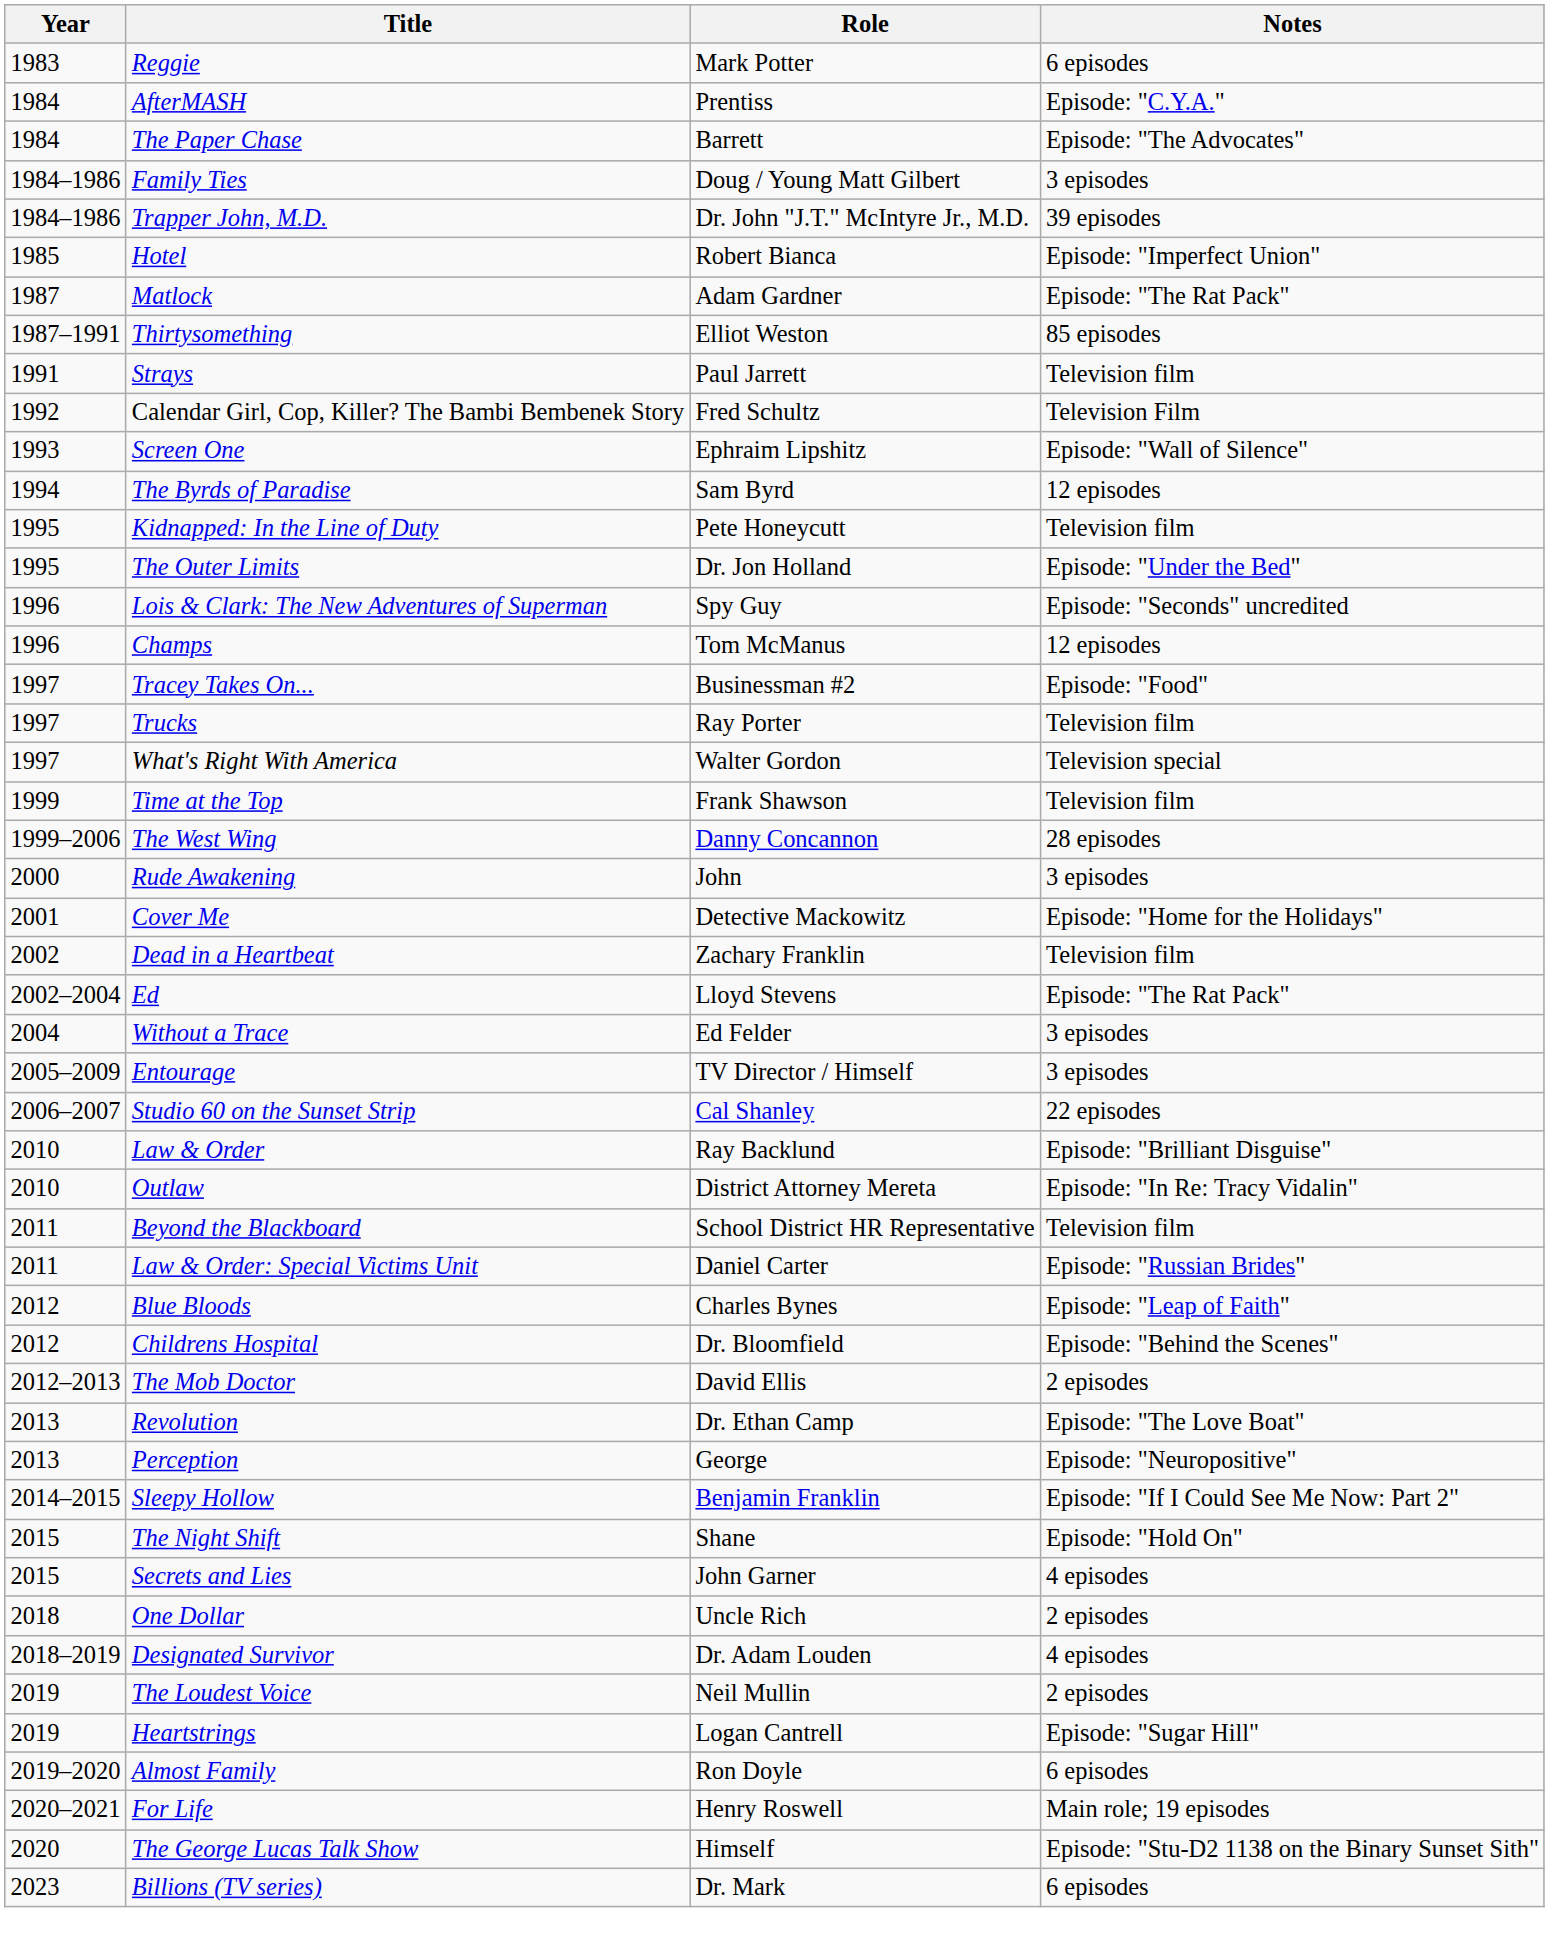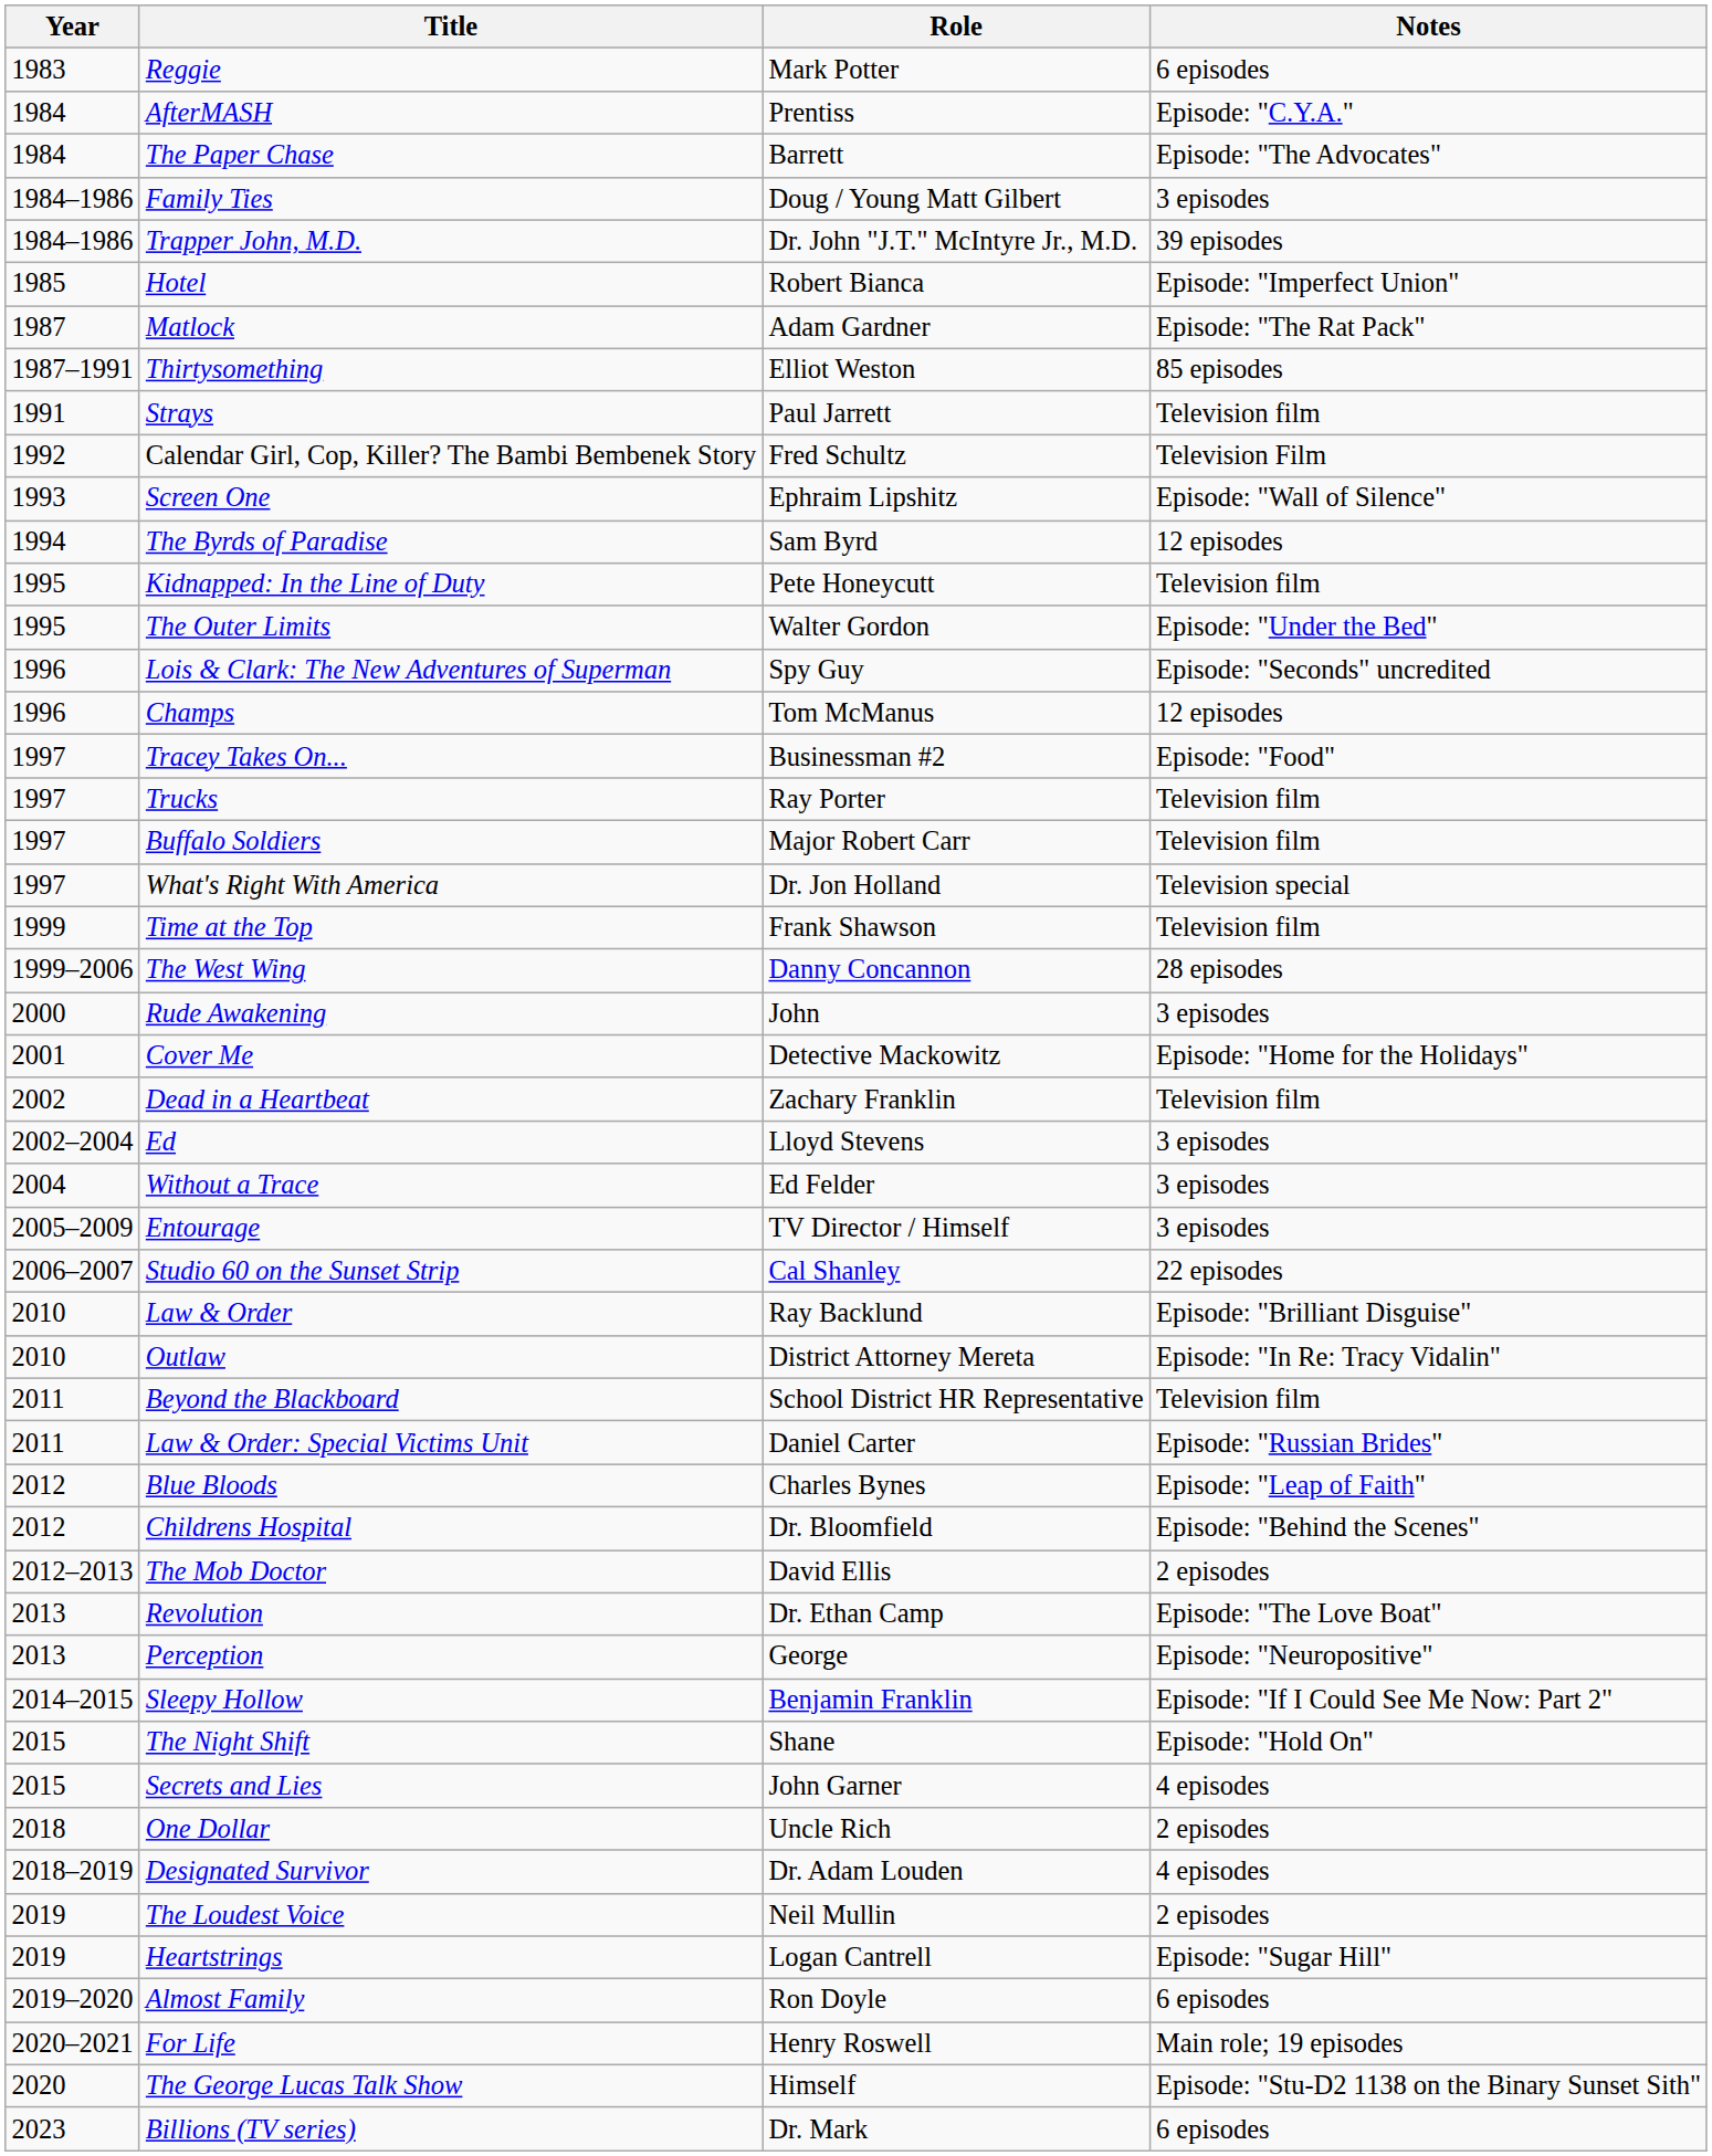The Outer Limits | Role: Dr. Jon Holland -> Walter Gordon
+ row: 1997 | Buffalo Soldiers | Major Robert Carr | Television film
What's Right With America | Role: Walter Gordon -> Dr. Jon Holland
Ed | Notes: Episode: "The Rat Pack" -> 3 episodes
